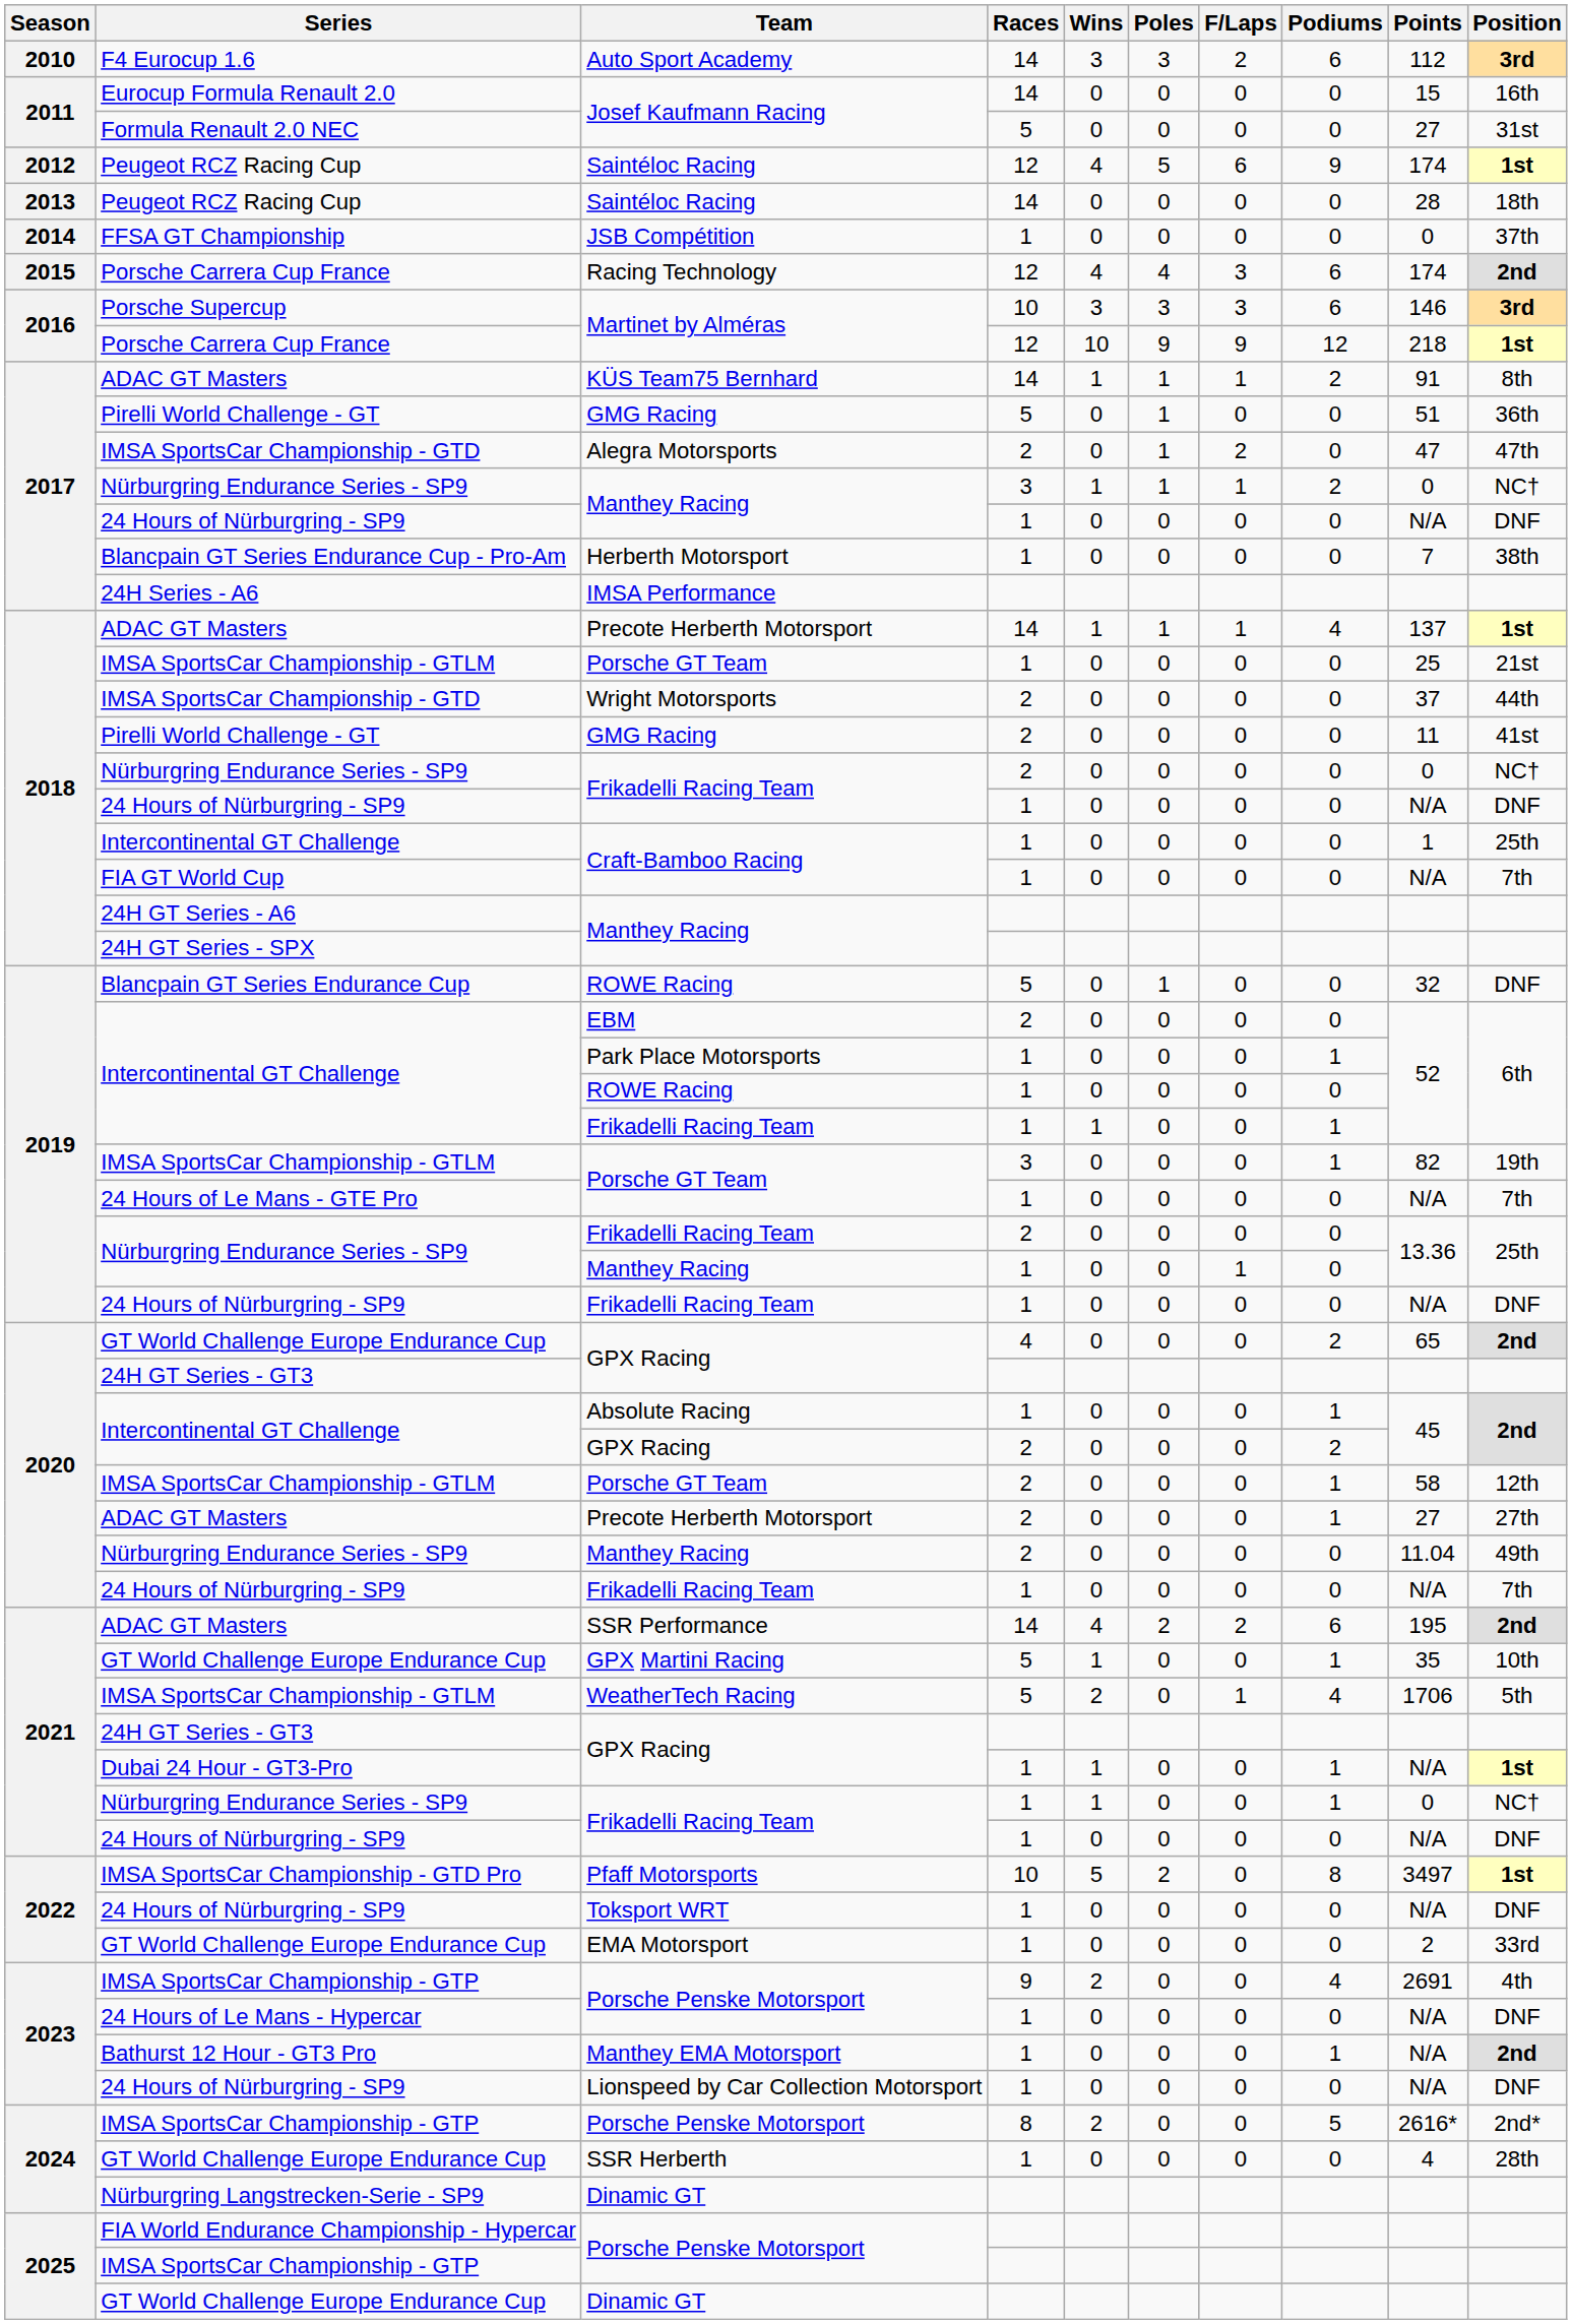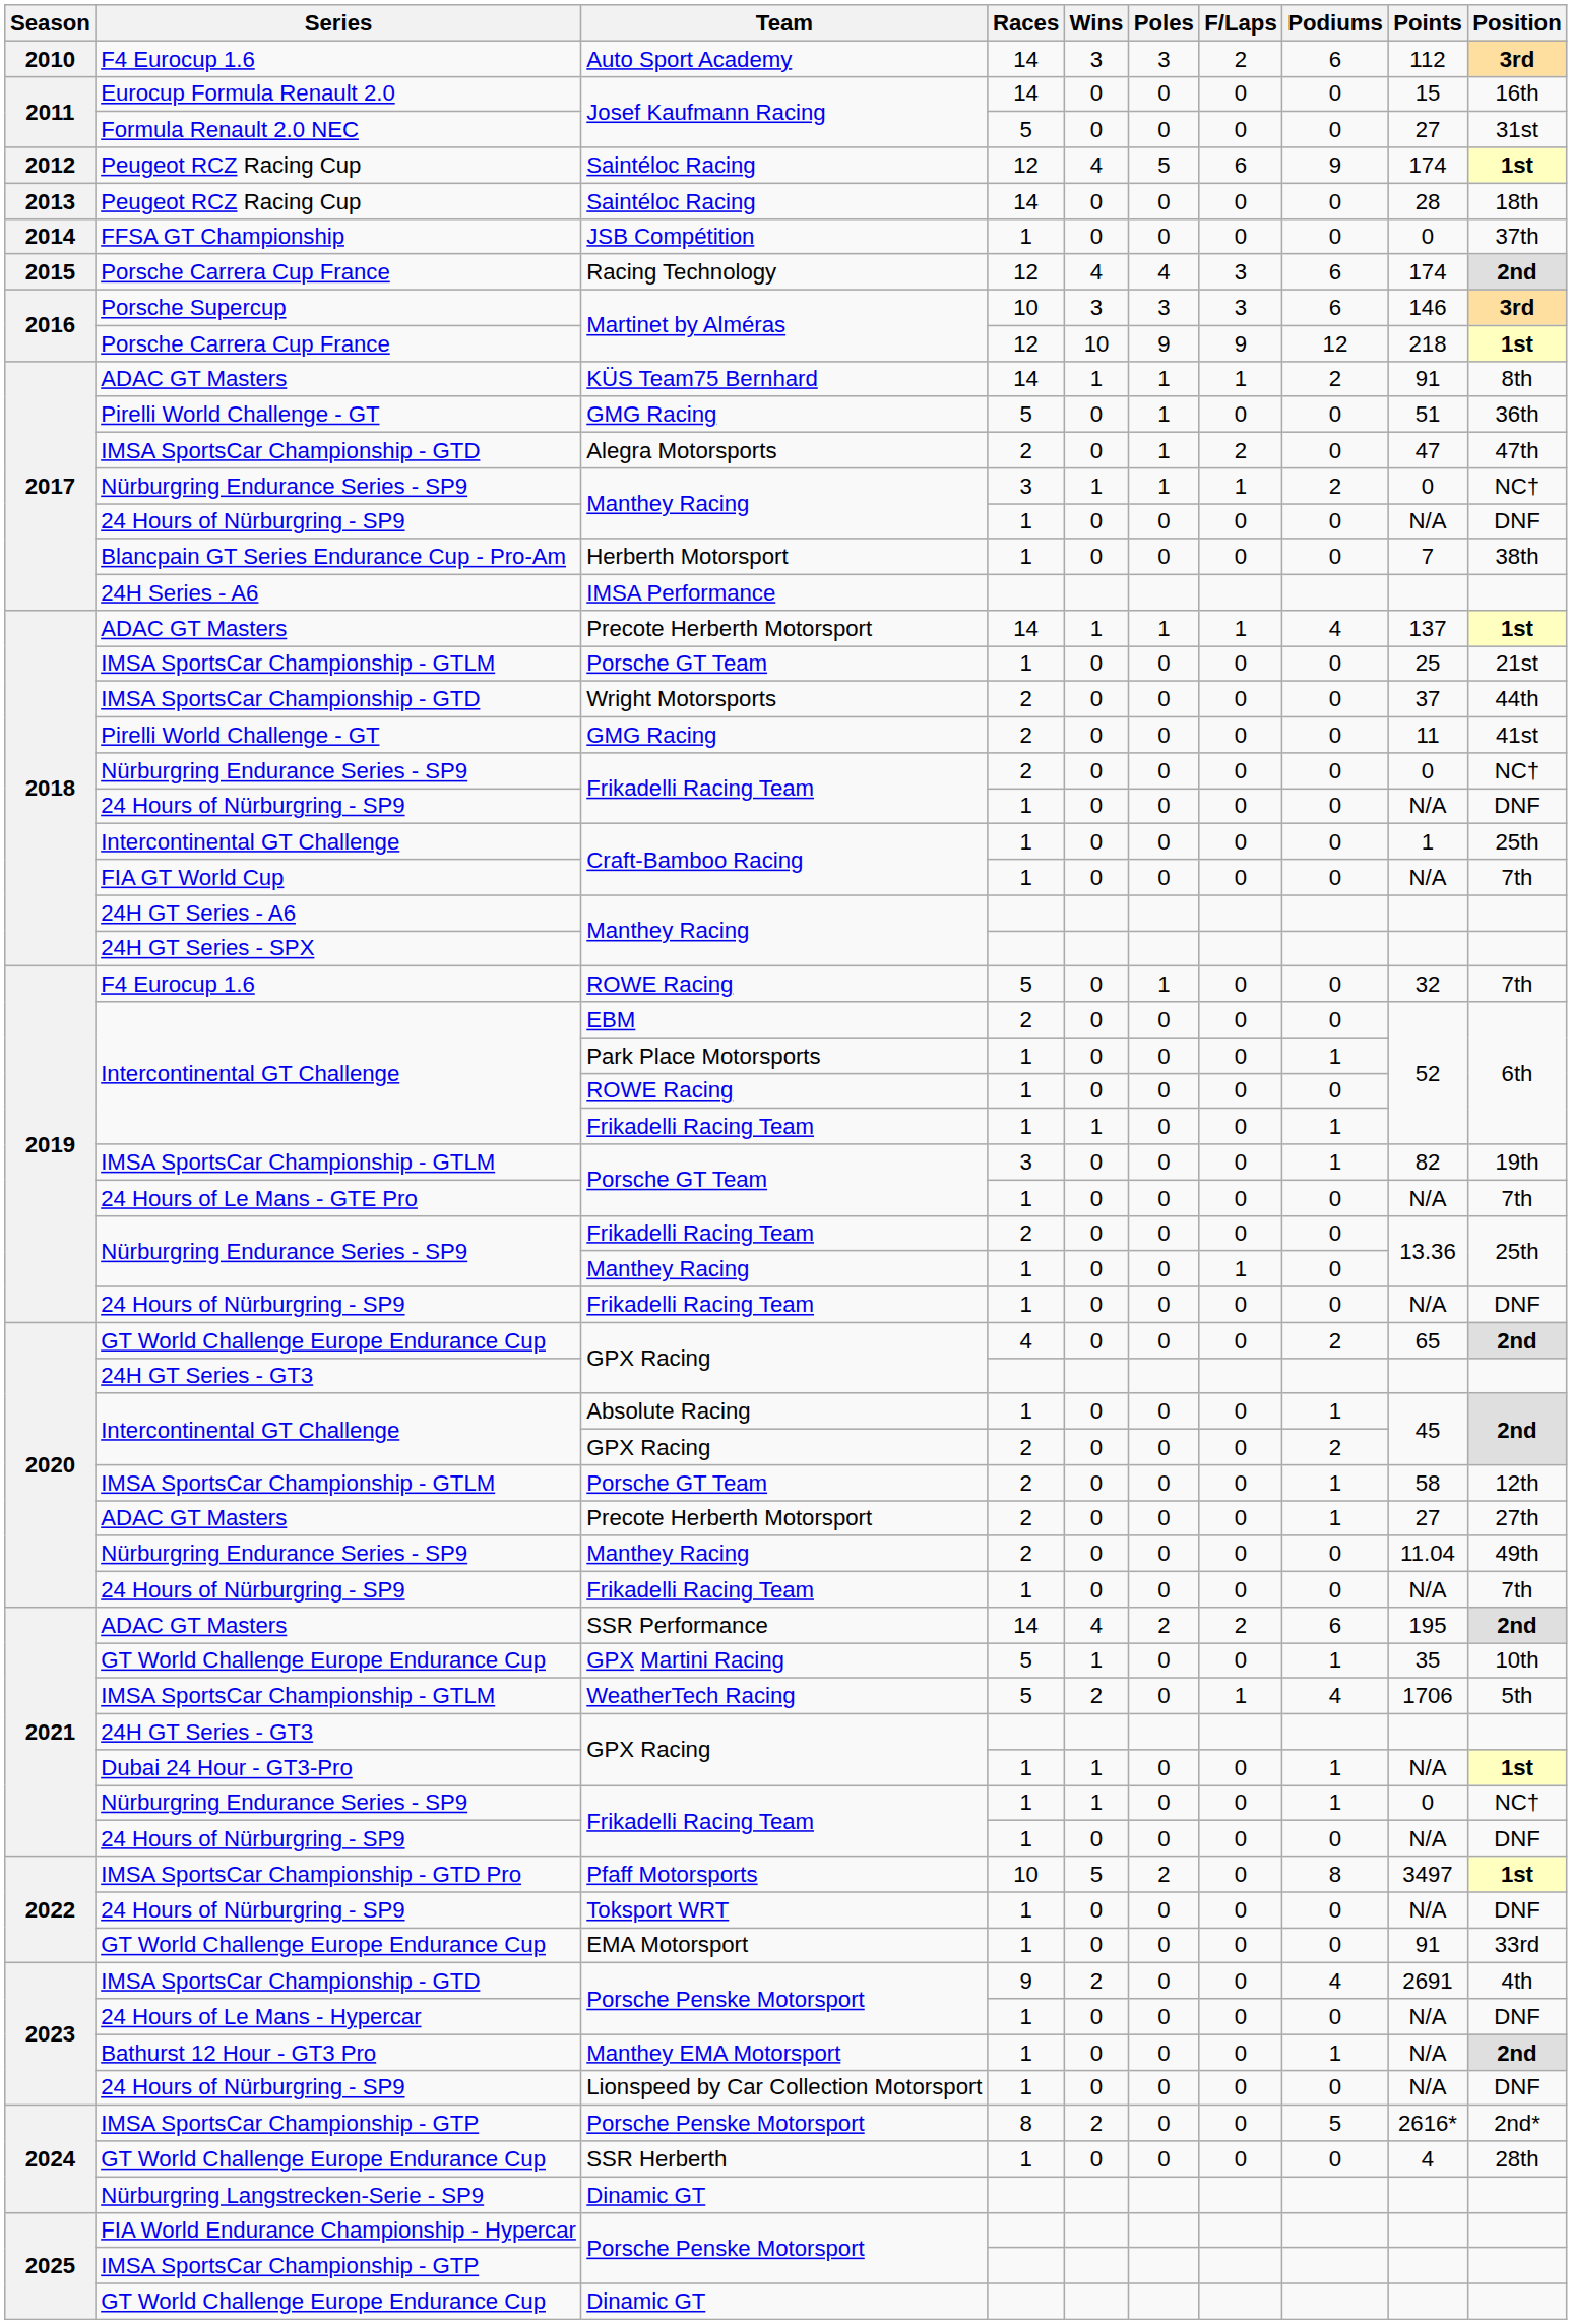ROWE Racing / 5 | Series: Blancpain GT Series Endurance Cup -> F4 Eurocup 1.6
ROWE Racing / 5 | Position: DNF -> 7th
EMA Motorsport | Points: 2 -> 91
Porsche Penske Motorsport / 9 | Series: IMSA SportsCar Championship - GTP -> IMSA SportsCar Championship - GTD
